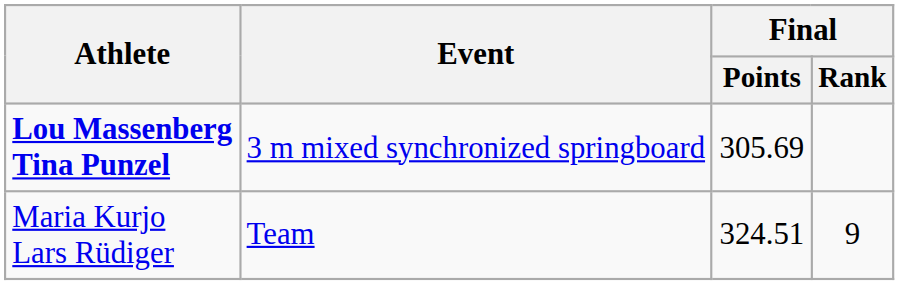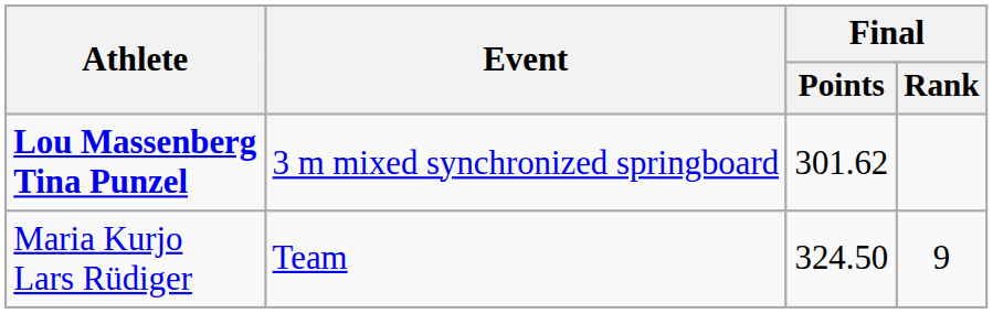Lou Massenberg Tina Punzel | Final / Points: 305.69 -> 301.62
Maria Kurjo Lars Rüdiger | Final / Points: 324.51 -> 324.50
